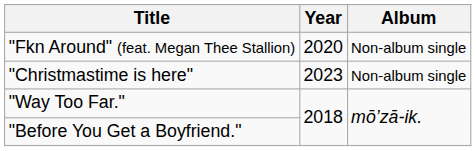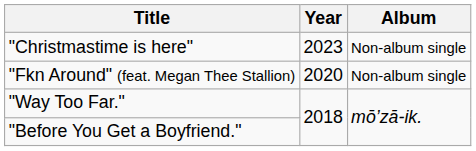rows swapped: "Christmastime is here" <-> "Fkn Around" (feat. Megan Thee Stallion)
